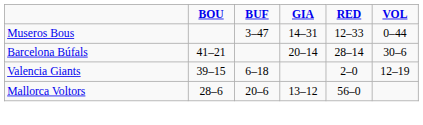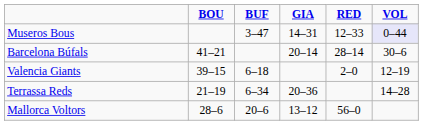Museros Bous | VOL: no background -> lavender background
+ row: Terrassa Reds | 21–19 | 6–34 | 20–36 | 14–28
